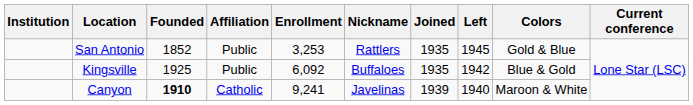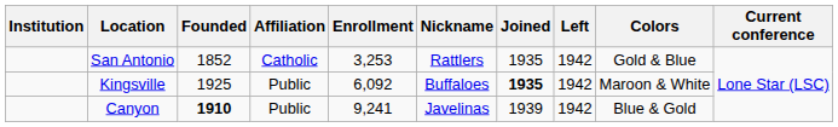San Antonio | Affiliation: Public -> Catholic
San Antonio | Left: 1945 -> 1942
Kingsville | Joined: normal -> bold
Kingsville | Colors: Blue & Gold -> Maroon & White
Canyon | Affiliation: Catholic -> Public
Canyon | Left: 1940 -> 1942
Canyon | Colors: Maroon & White -> Blue & Gold
